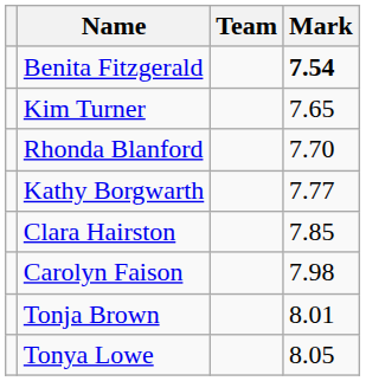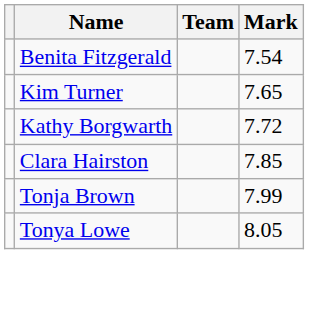Benita Fitzgerald | Mark: bold -> normal
- row: Rhonda Blanford | 7.70
Kathy Borgwarth | Mark: 7.77 -> 7.72
- row: Carolyn Faison | 7.98
Tonja Brown | Mark: 8.01 -> 7.99
